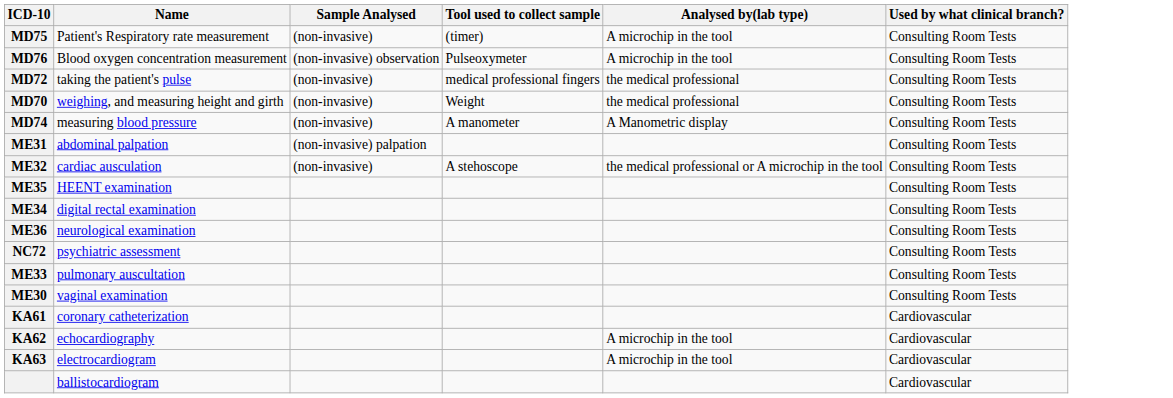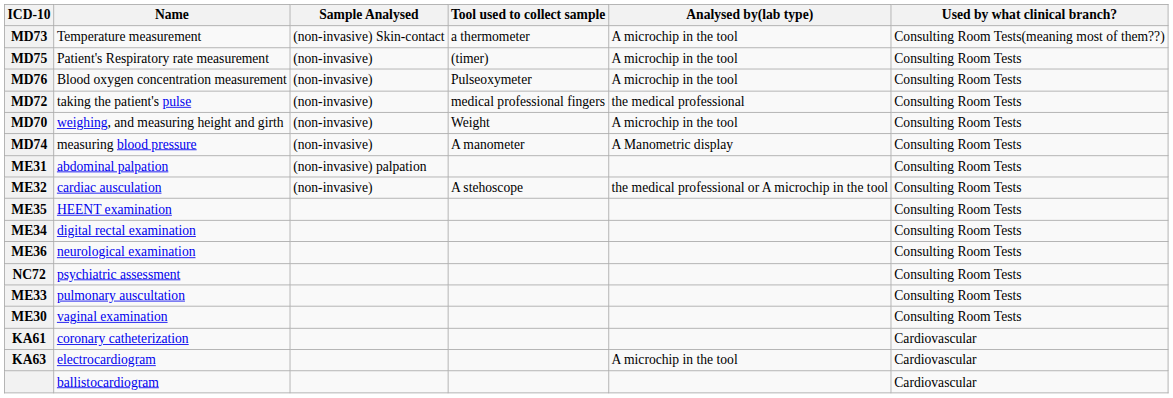+ row: MD73 | Temperature measurement | (non-invasive) Skin-contact | a thermometer | A microchip in the tool | Consulting Room Tests(meaning most of them??)
MD76 | Sample Analysed: (non-invasive) observation -> (non-invasive)
MD70 | Analysed by(lab type): the medical professional -> A microchip in the tool
- row: KA62 | echocardiography | A microchip in the tool | Cardiovascular
